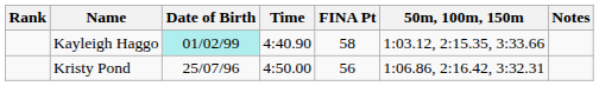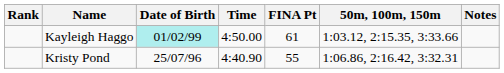Kayleigh Haggo | Time: 4:40.90 -> 4:50.00
Kayleigh Haggo | FINA Pt: 58 -> 61
Kristy Pond | Time: 4:50.00 -> 4:40.90
Kristy Pond | FINA Pt: 56 -> 55
